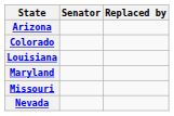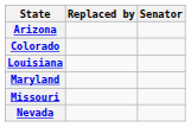columns swapped: Senator <-> Replaced by
